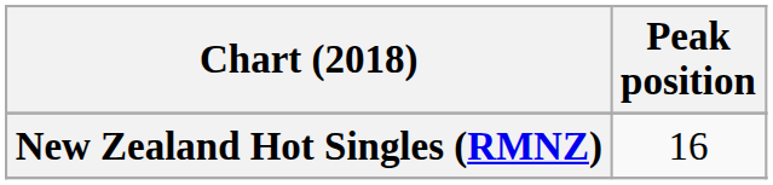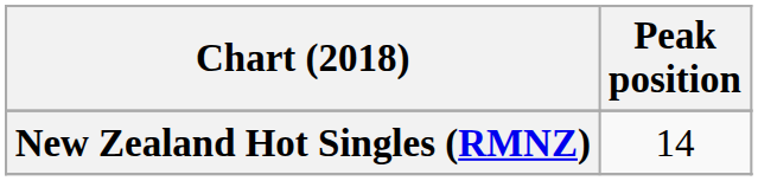New Zealand Hot Singles (RMNZ) | Peak position: 16 -> 14
